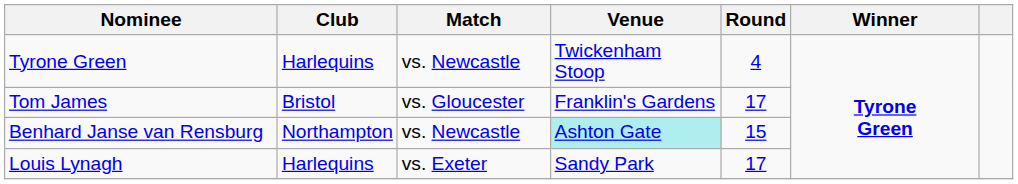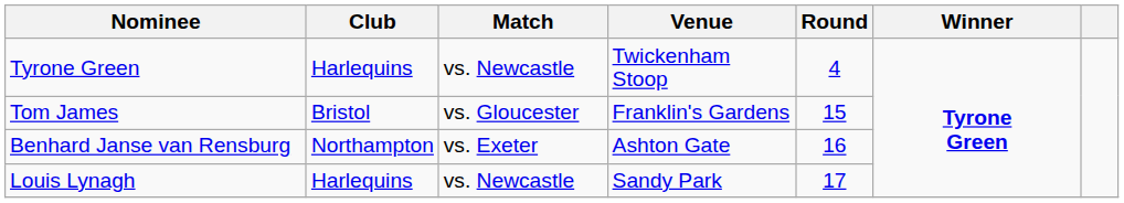Tom James | Round: 17 -> 15
Benhard Janse van Rensburg | Match: vs. Newcastle -> vs. Exeter
Benhard Janse van Rensburg | Venue: paleturquoise background -> no background
Benhard Janse van Rensburg | Round: 15 -> 16
Louis Lynagh | Match: vs. Exeter -> vs. Newcastle
